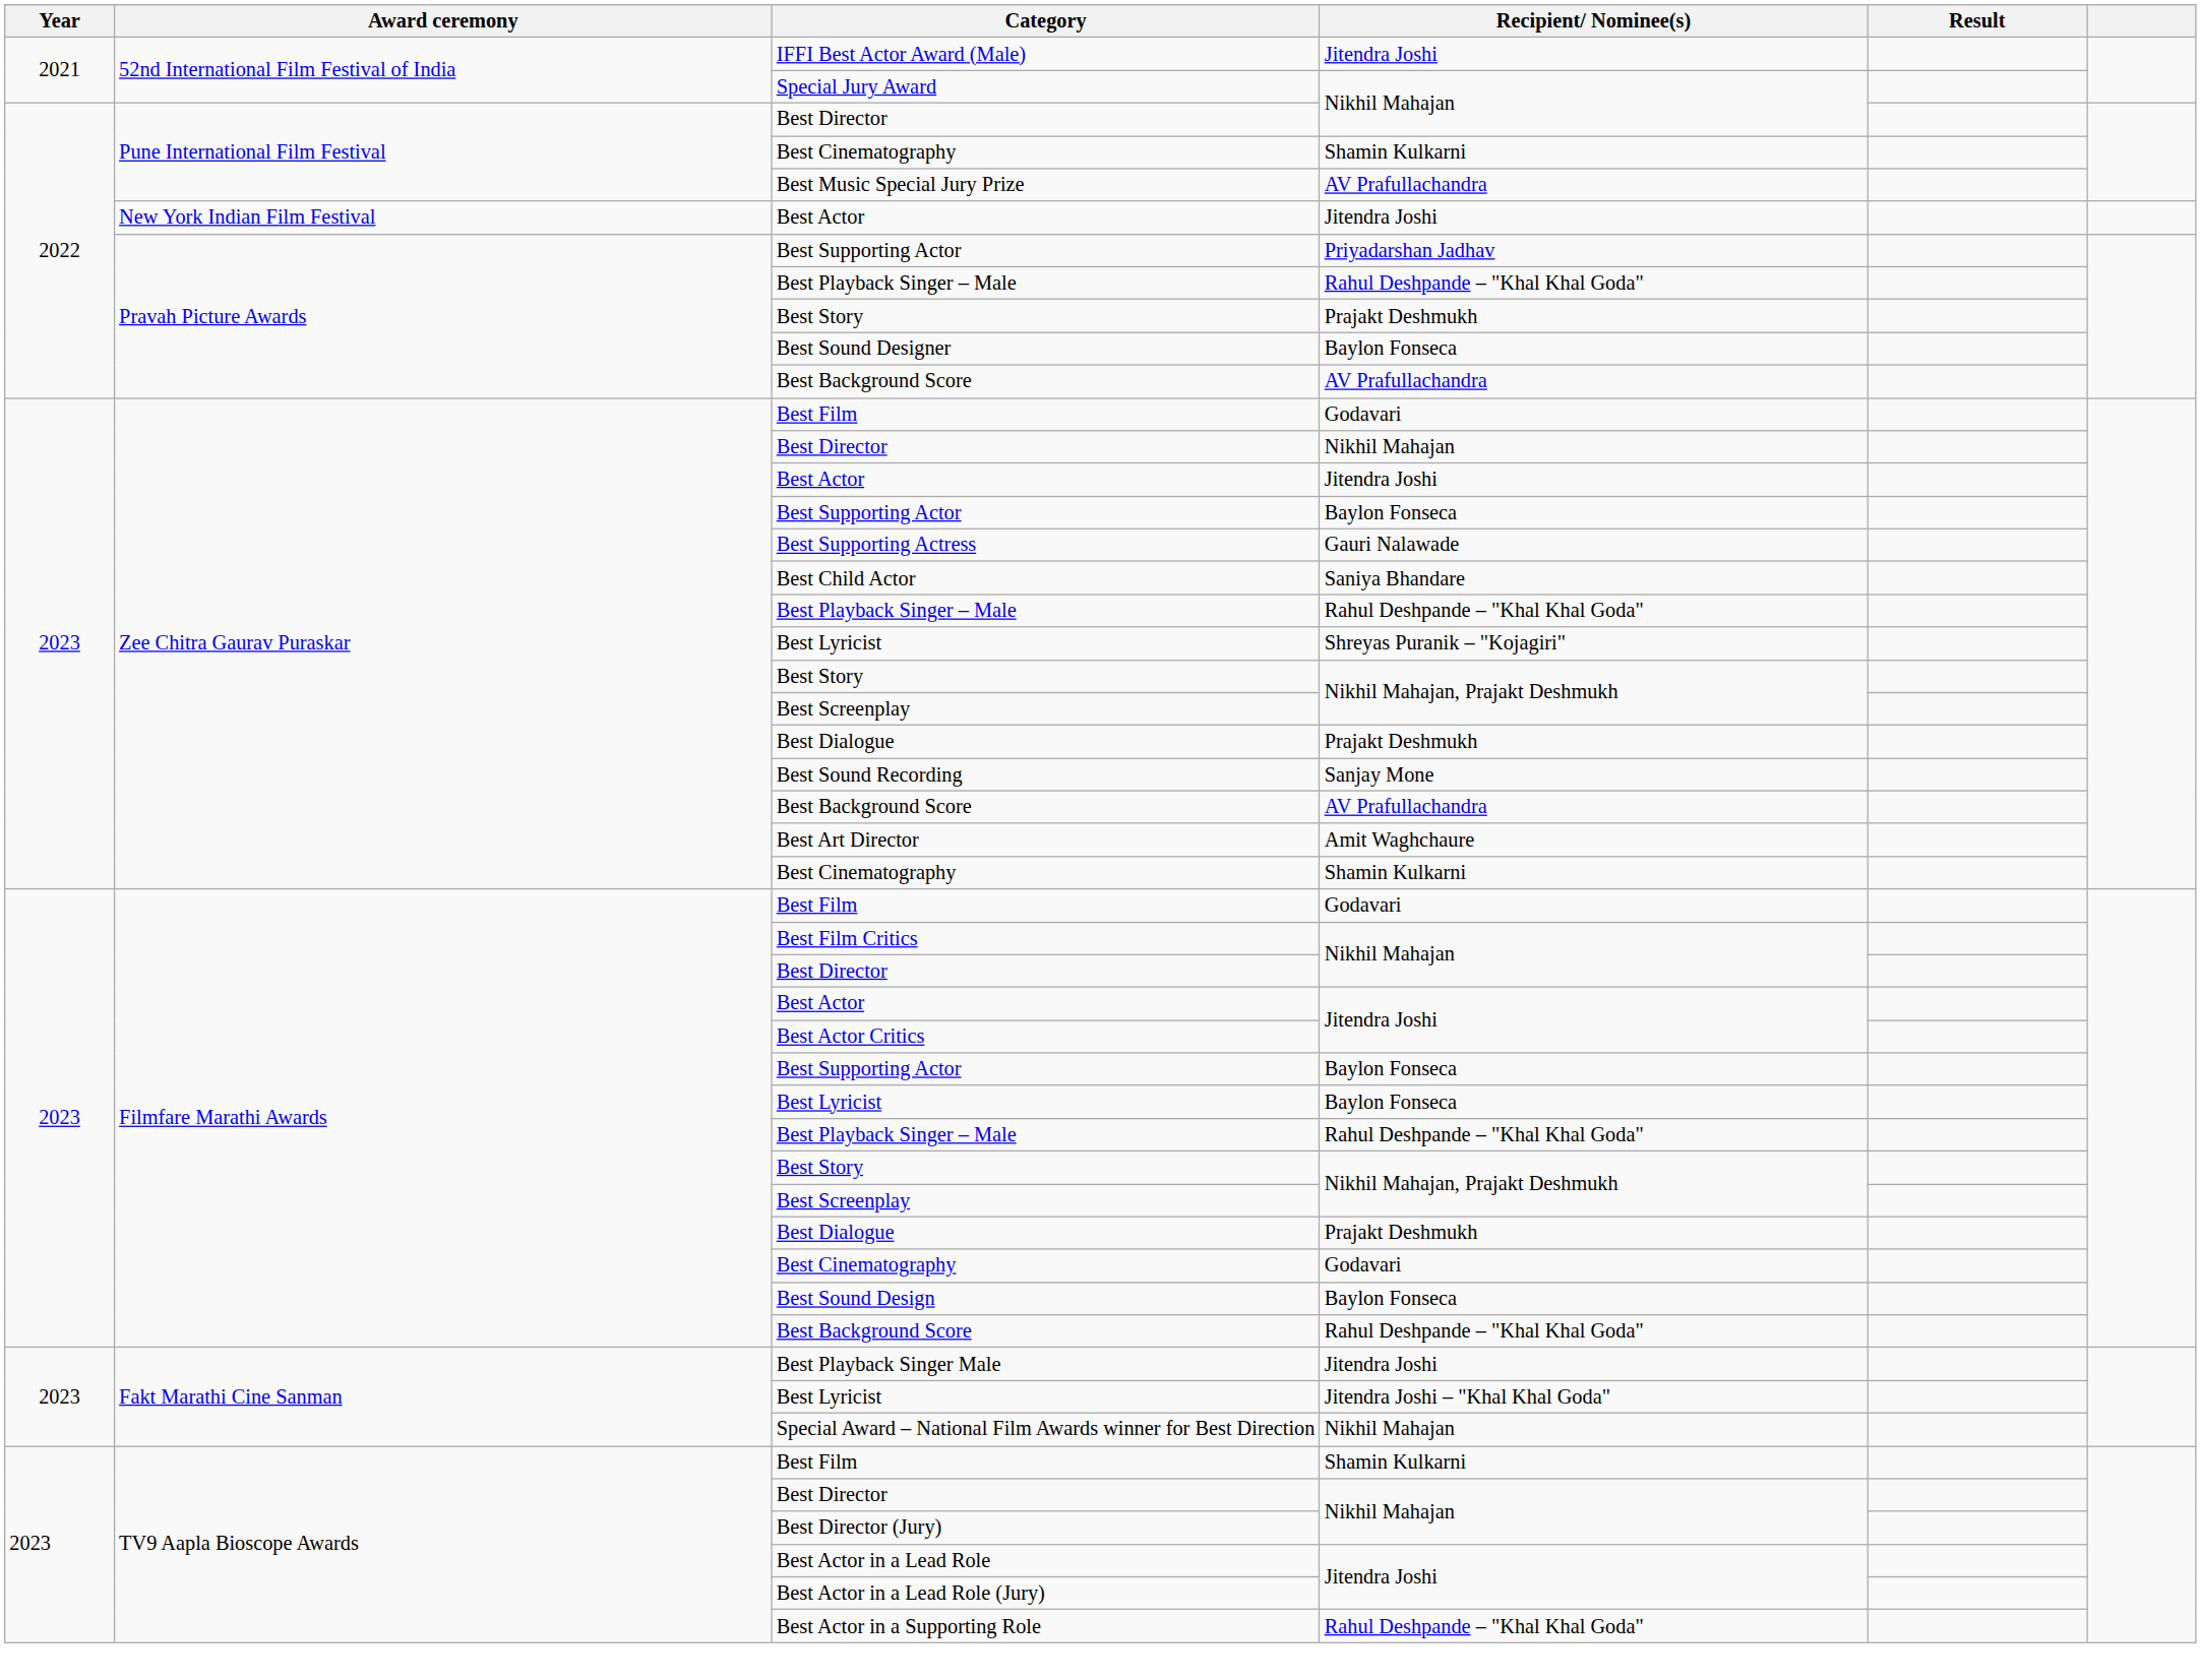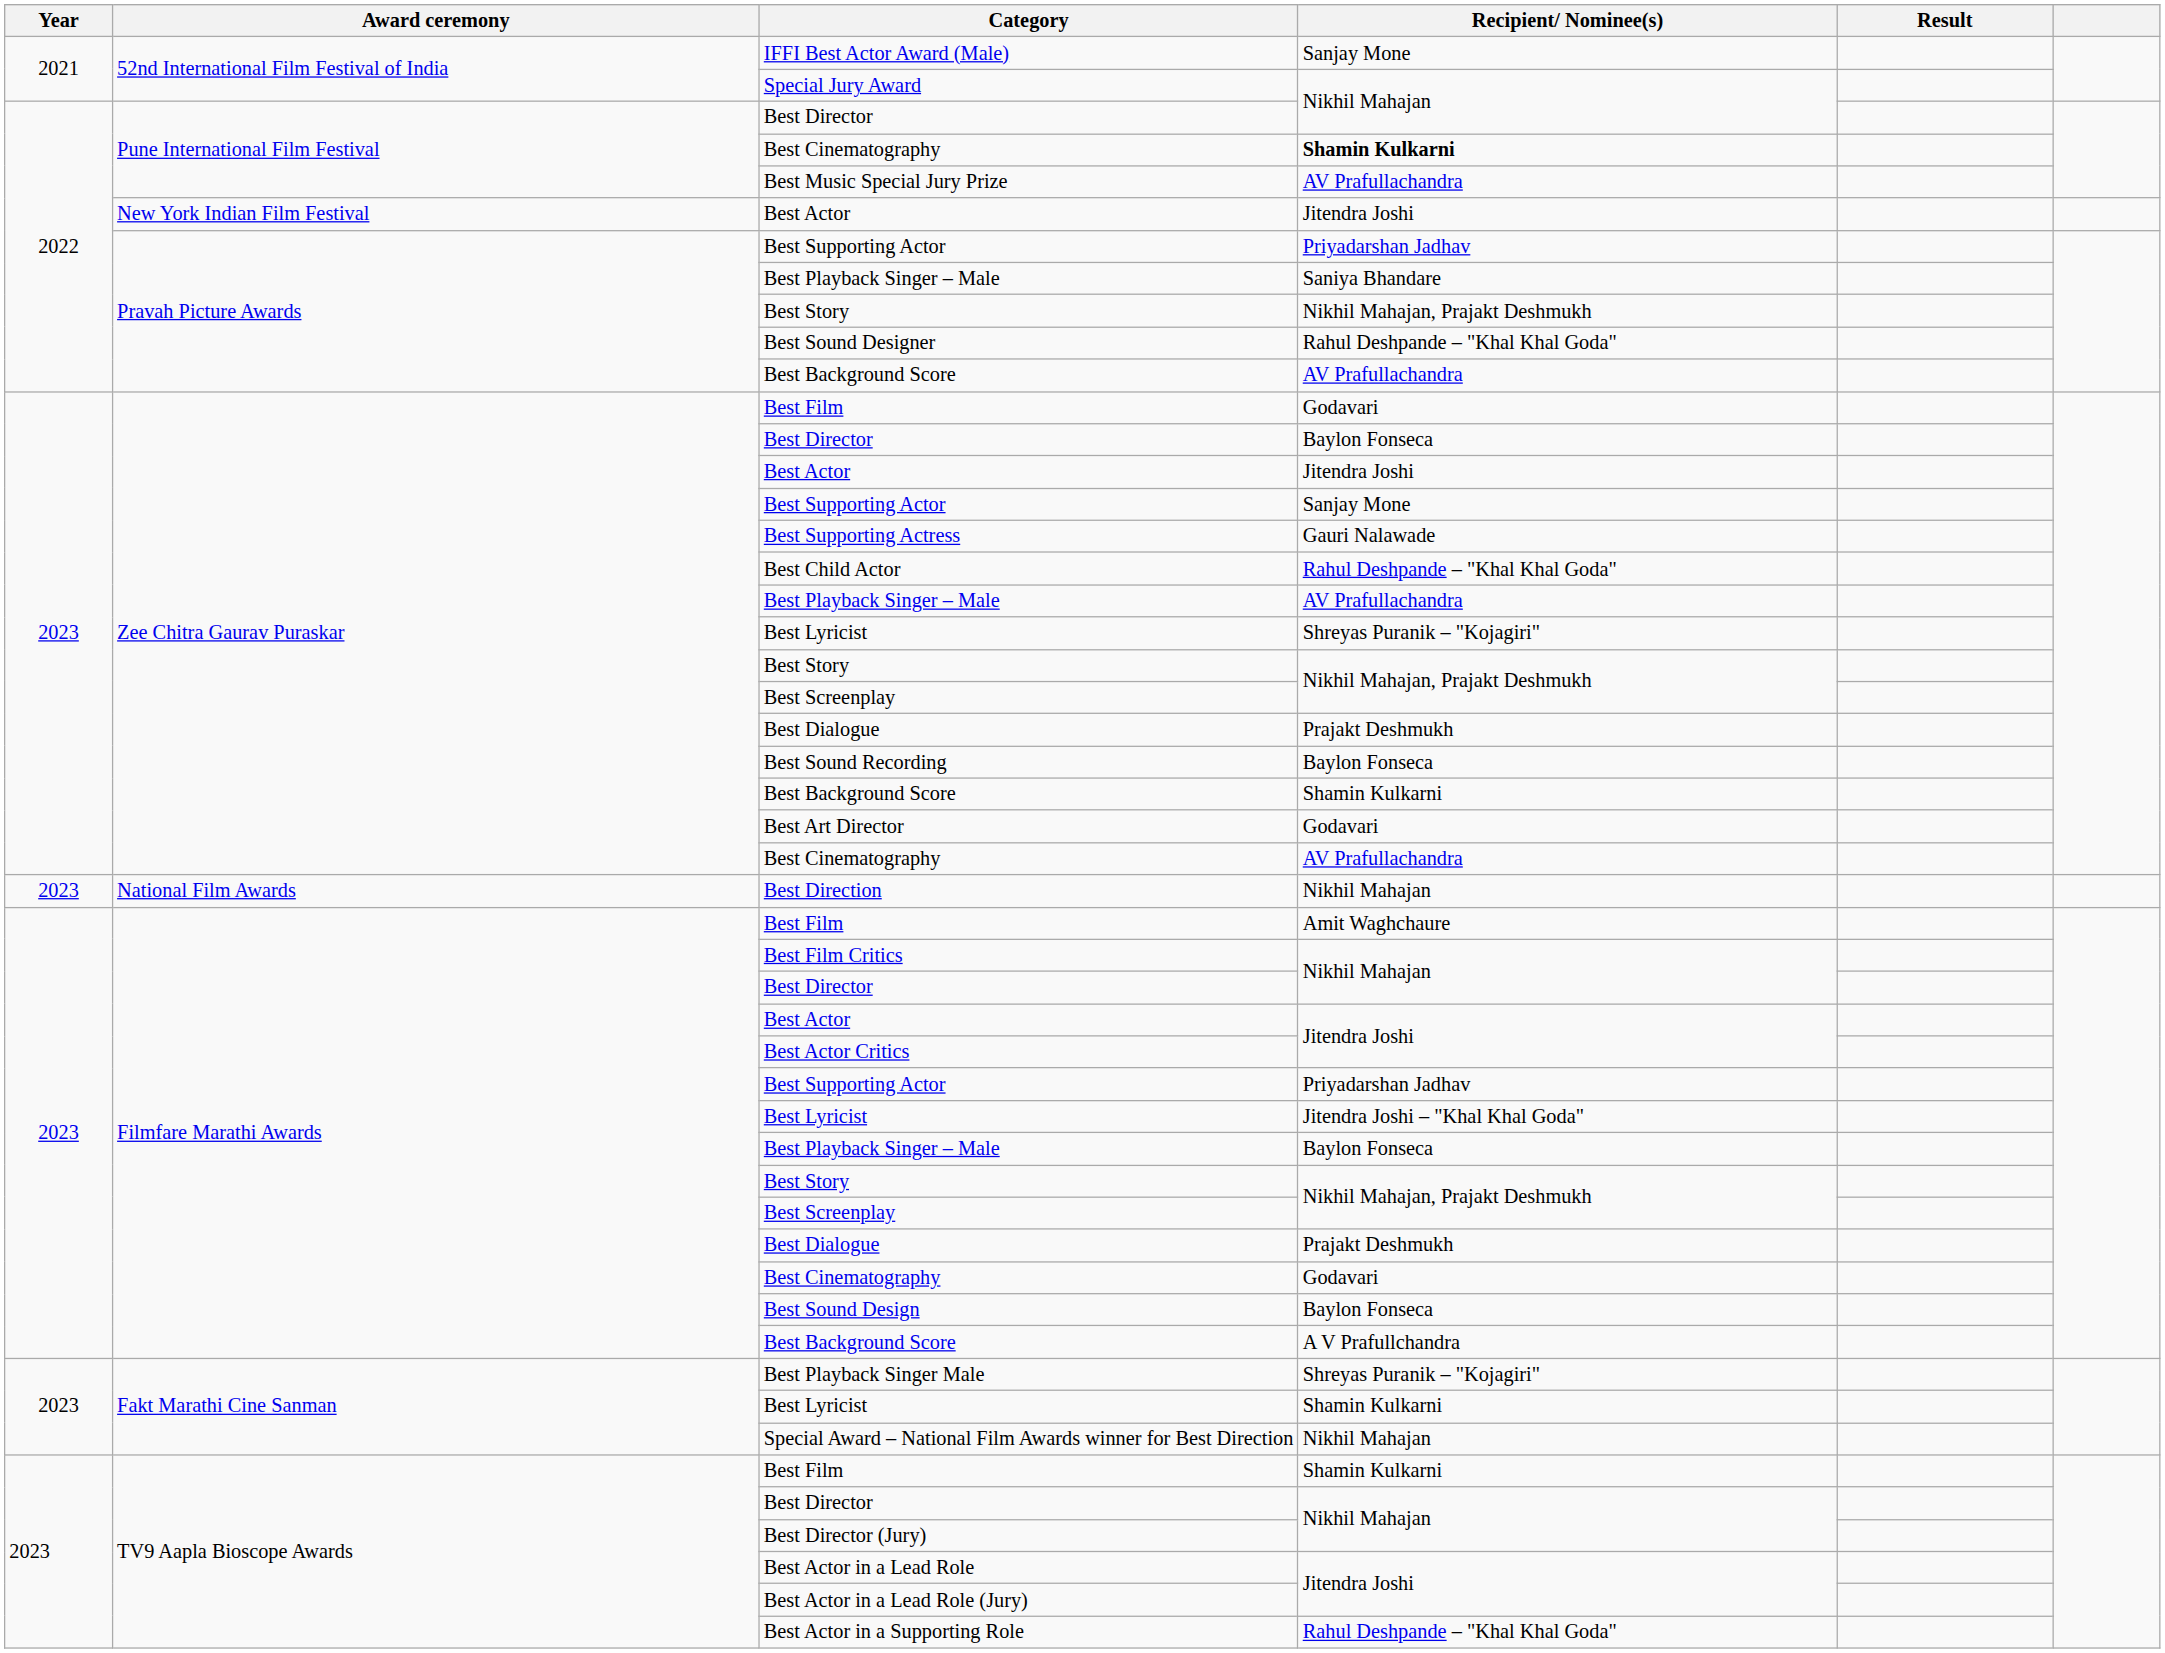IFFI Best Actor Award (Male) | Recipient/ Nominee(s): Jitendra Joshi -> Sanjay Mone
Pune International Film Festival / Best Cinematography | Recipient/ Nominee(s): normal -> bold
Pravah Picture Awards / Best Playback Singer – Male | Recipient/ Nominee(s): Rahul Deshpande – "Khal Khal Goda" -> Saniya Bhandare
Pravah Picture Awards / Best Story | Recipient/ Nominee(s): Prajakt Deshmukh -> Nikhil Mahajan, Prajakt Deshmukh
Best Sound Designer | Recipient/ Nominee(s): Baylon Fonseca -> Rahul Deshpande – "Khal Khal Goda"
Zee Chitra Gaurav Puraskar / Best Director | Recipient/ Nominee(s): Nikhil Mahajan -> Baylon Fonseca
Zee Chitra Gaurav Puraskar / Best Supporting Actor | Recipient/ Nominee(s): Baylon Fonseca -> Sanjay Mone
Best Child Actor | Recipient/ Nominee(s): Saniya Bhandare -> Rahul Deshpande – "Khal Khal Goda"
Zee Chitra Gaurav Puraskar / Best Playback Singer – Male | Recipient/ Nominee(s): Rahul Deshpande – "Khal Khal Goda" -> AV Prafullachandra
Best Sound Recording | Recipient/ Nominee(s): Sanjay Mone -> Baylon Fonseca
Zee Chitra Gaurav Puraskar / Best Background Score | Recipient/ Nominee(s): AV Prafullachandra -> Shamin Kulkarni
Best Art Director | Recipient/ Nominee(s): Amit Waghchaure -> Godavari
Zee Chitra Gaurav Puraskar / Best Cinematography | Recipient/ Nominee(s): Shamin Kulkarni -> AV Prafullachandra
+ row: 2023 | National Film Awards | Best Direction | Nikhil Mahajan
Filmfare Marathi Awards / Best Film | Recipient/ Nominee(s): Godavari -> Amit Waghchaure
Filmfare Marathi Awards / Best Supporting Actor | Recipient/ Nominee(s): Baylon Fonseca -> Priyadarshan Jadhav
Filmfare Marathi Awards / Best Lyricist | Recipient/ Nominee(s): Baylon Fonseca -> Jitendra Joshi – "Khal Khal Goda"
Filmfare Marathi Awards / Best Playback Singer – Male | Recipient/ Nominee(s): Rahul Deshpande – "Khal Khal Goda" -> Baylon Fonseca
Filmfare Marathi Awards / Best Background Score | Recipient/ Nominee(s): Rahul Deshpande – "Khal Khal Goda" -> A V Prafullchandra
Best Playback Singer Male | Recipient/ Nominee(s): Jitendra Joshi -> Shreyas Puranik – "Kojagiri"
Fakt Marathi Cine Sanman / Best Lyricist | Recipient/ Nominee(s): Jitendra Joshi – "Khal Khal Goda" -> Shamin Kulkarni
